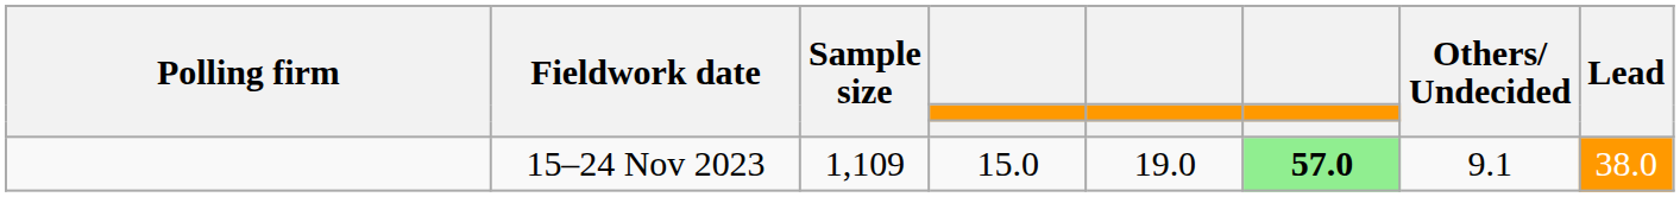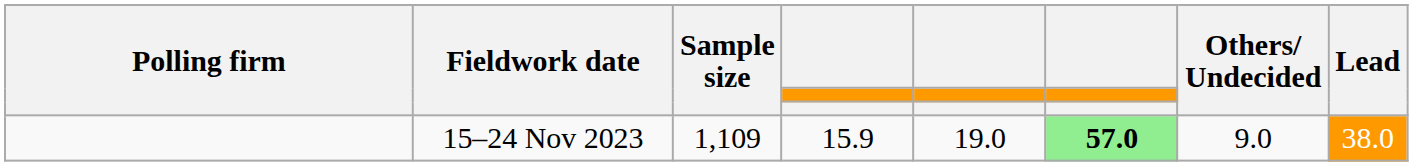15–24 Nov 2023 | column 4: 15.0 -> 15.9
15–24 Nov 2023 | Others/ Undecided: 9.1 -> 9.0
